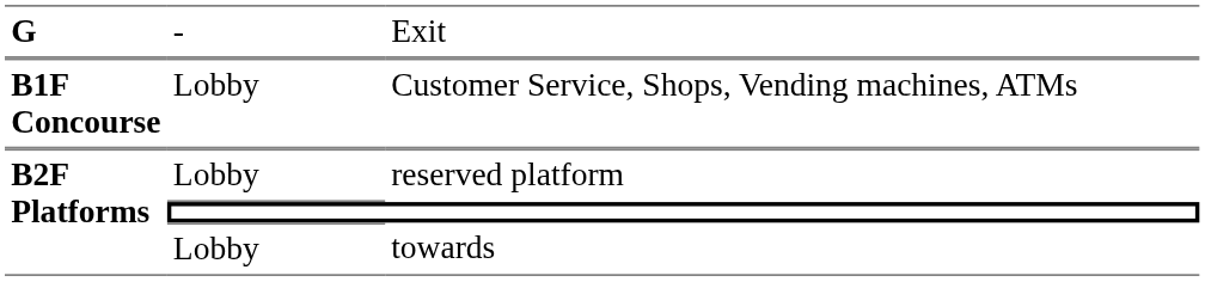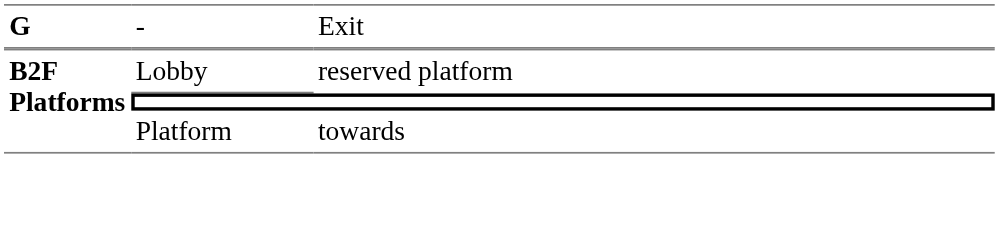- row: B1F Concourse | Lobby | Customer Service, Shops, Vending machines, ATMs
towards | column 2: Lobby -> Platform
